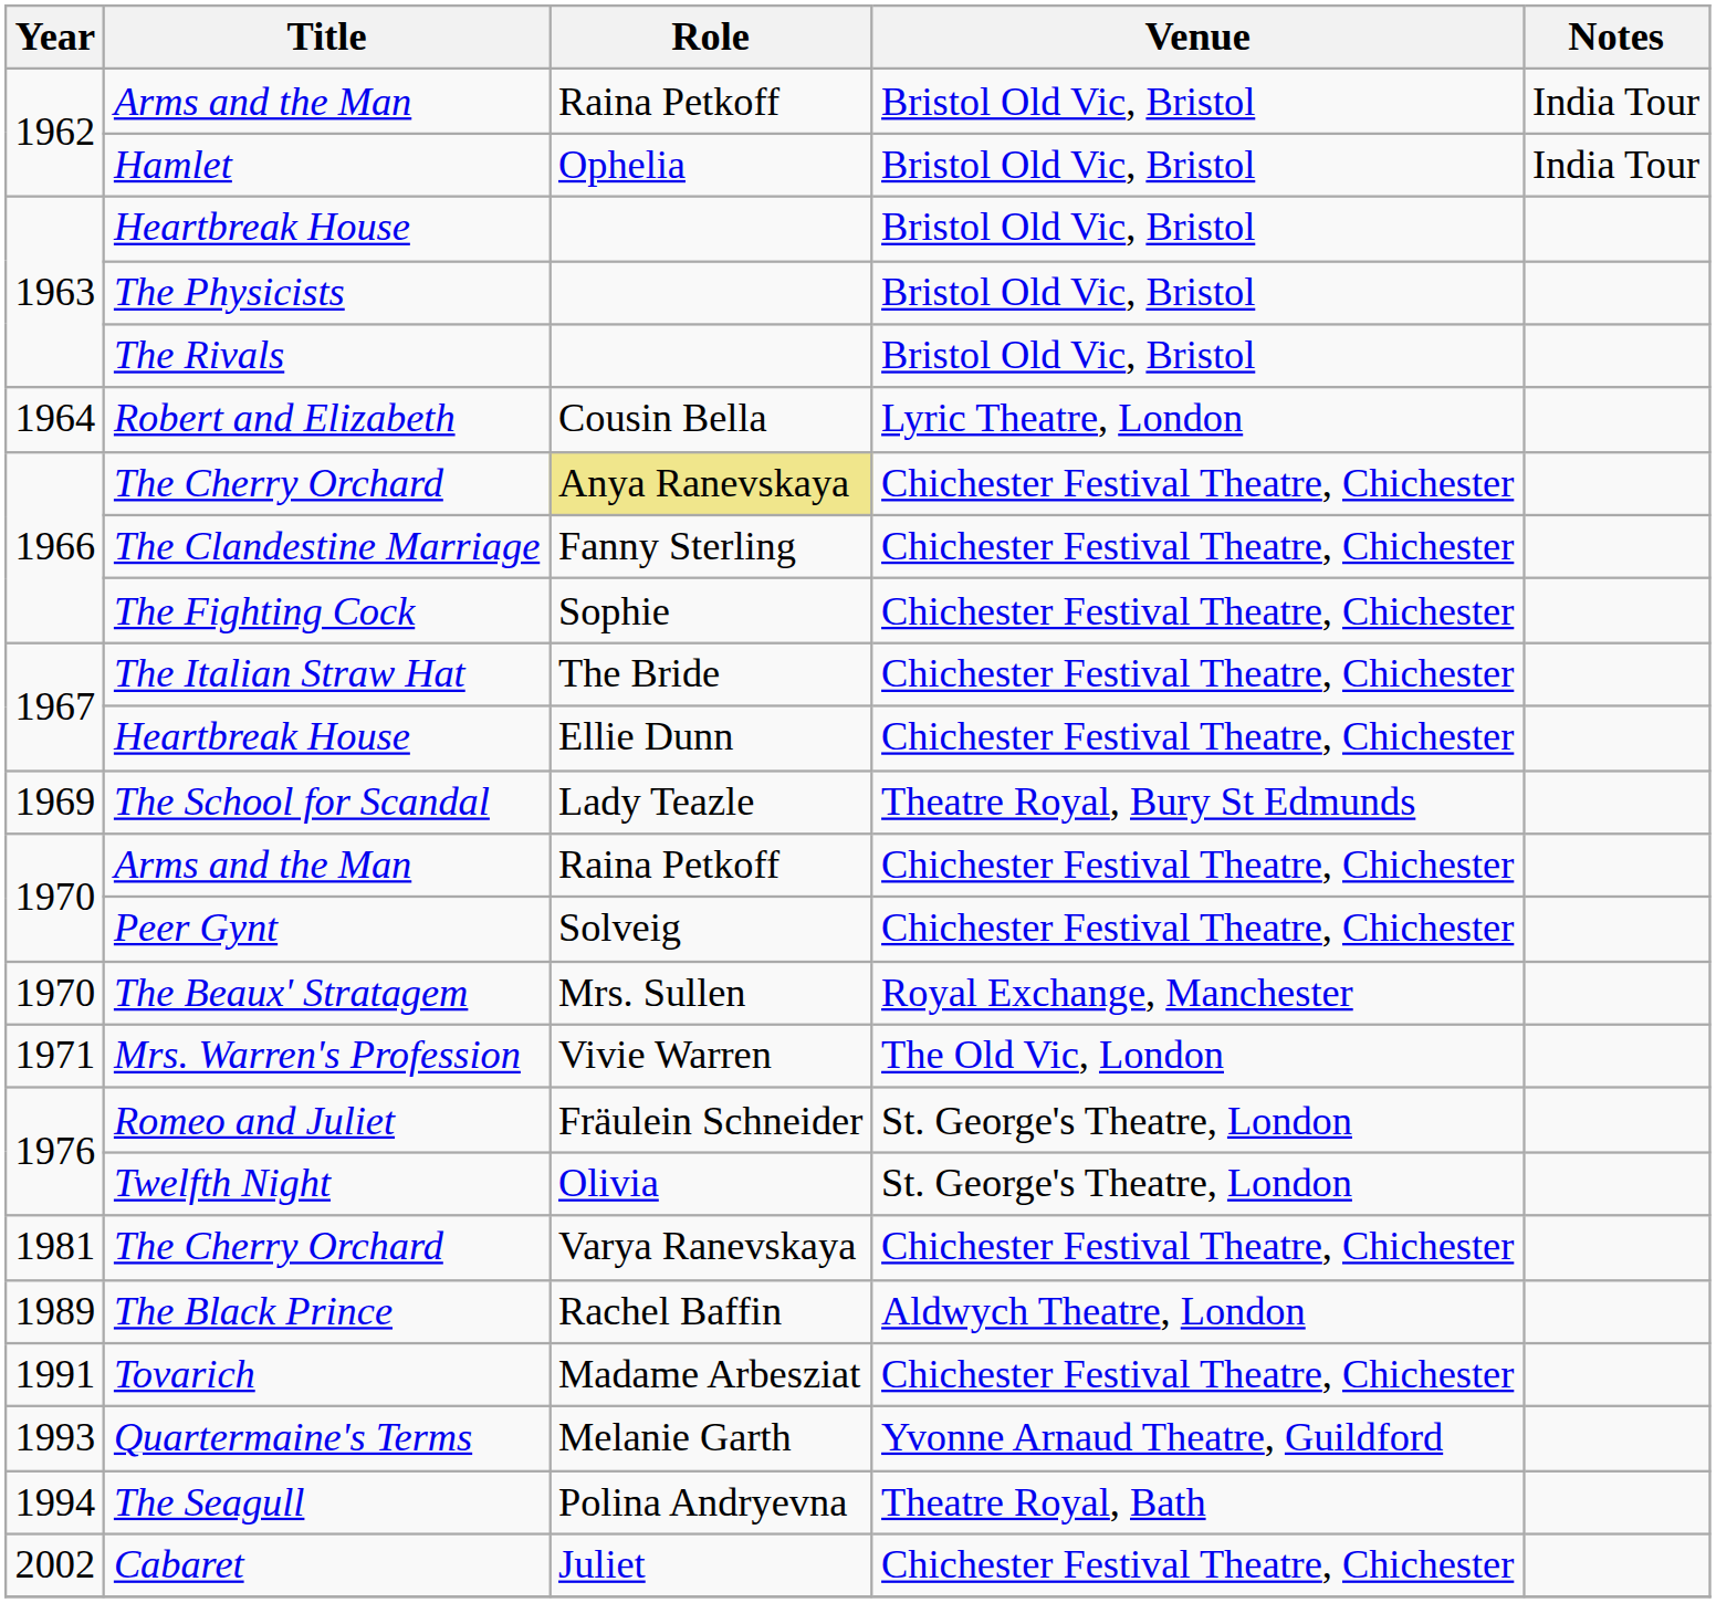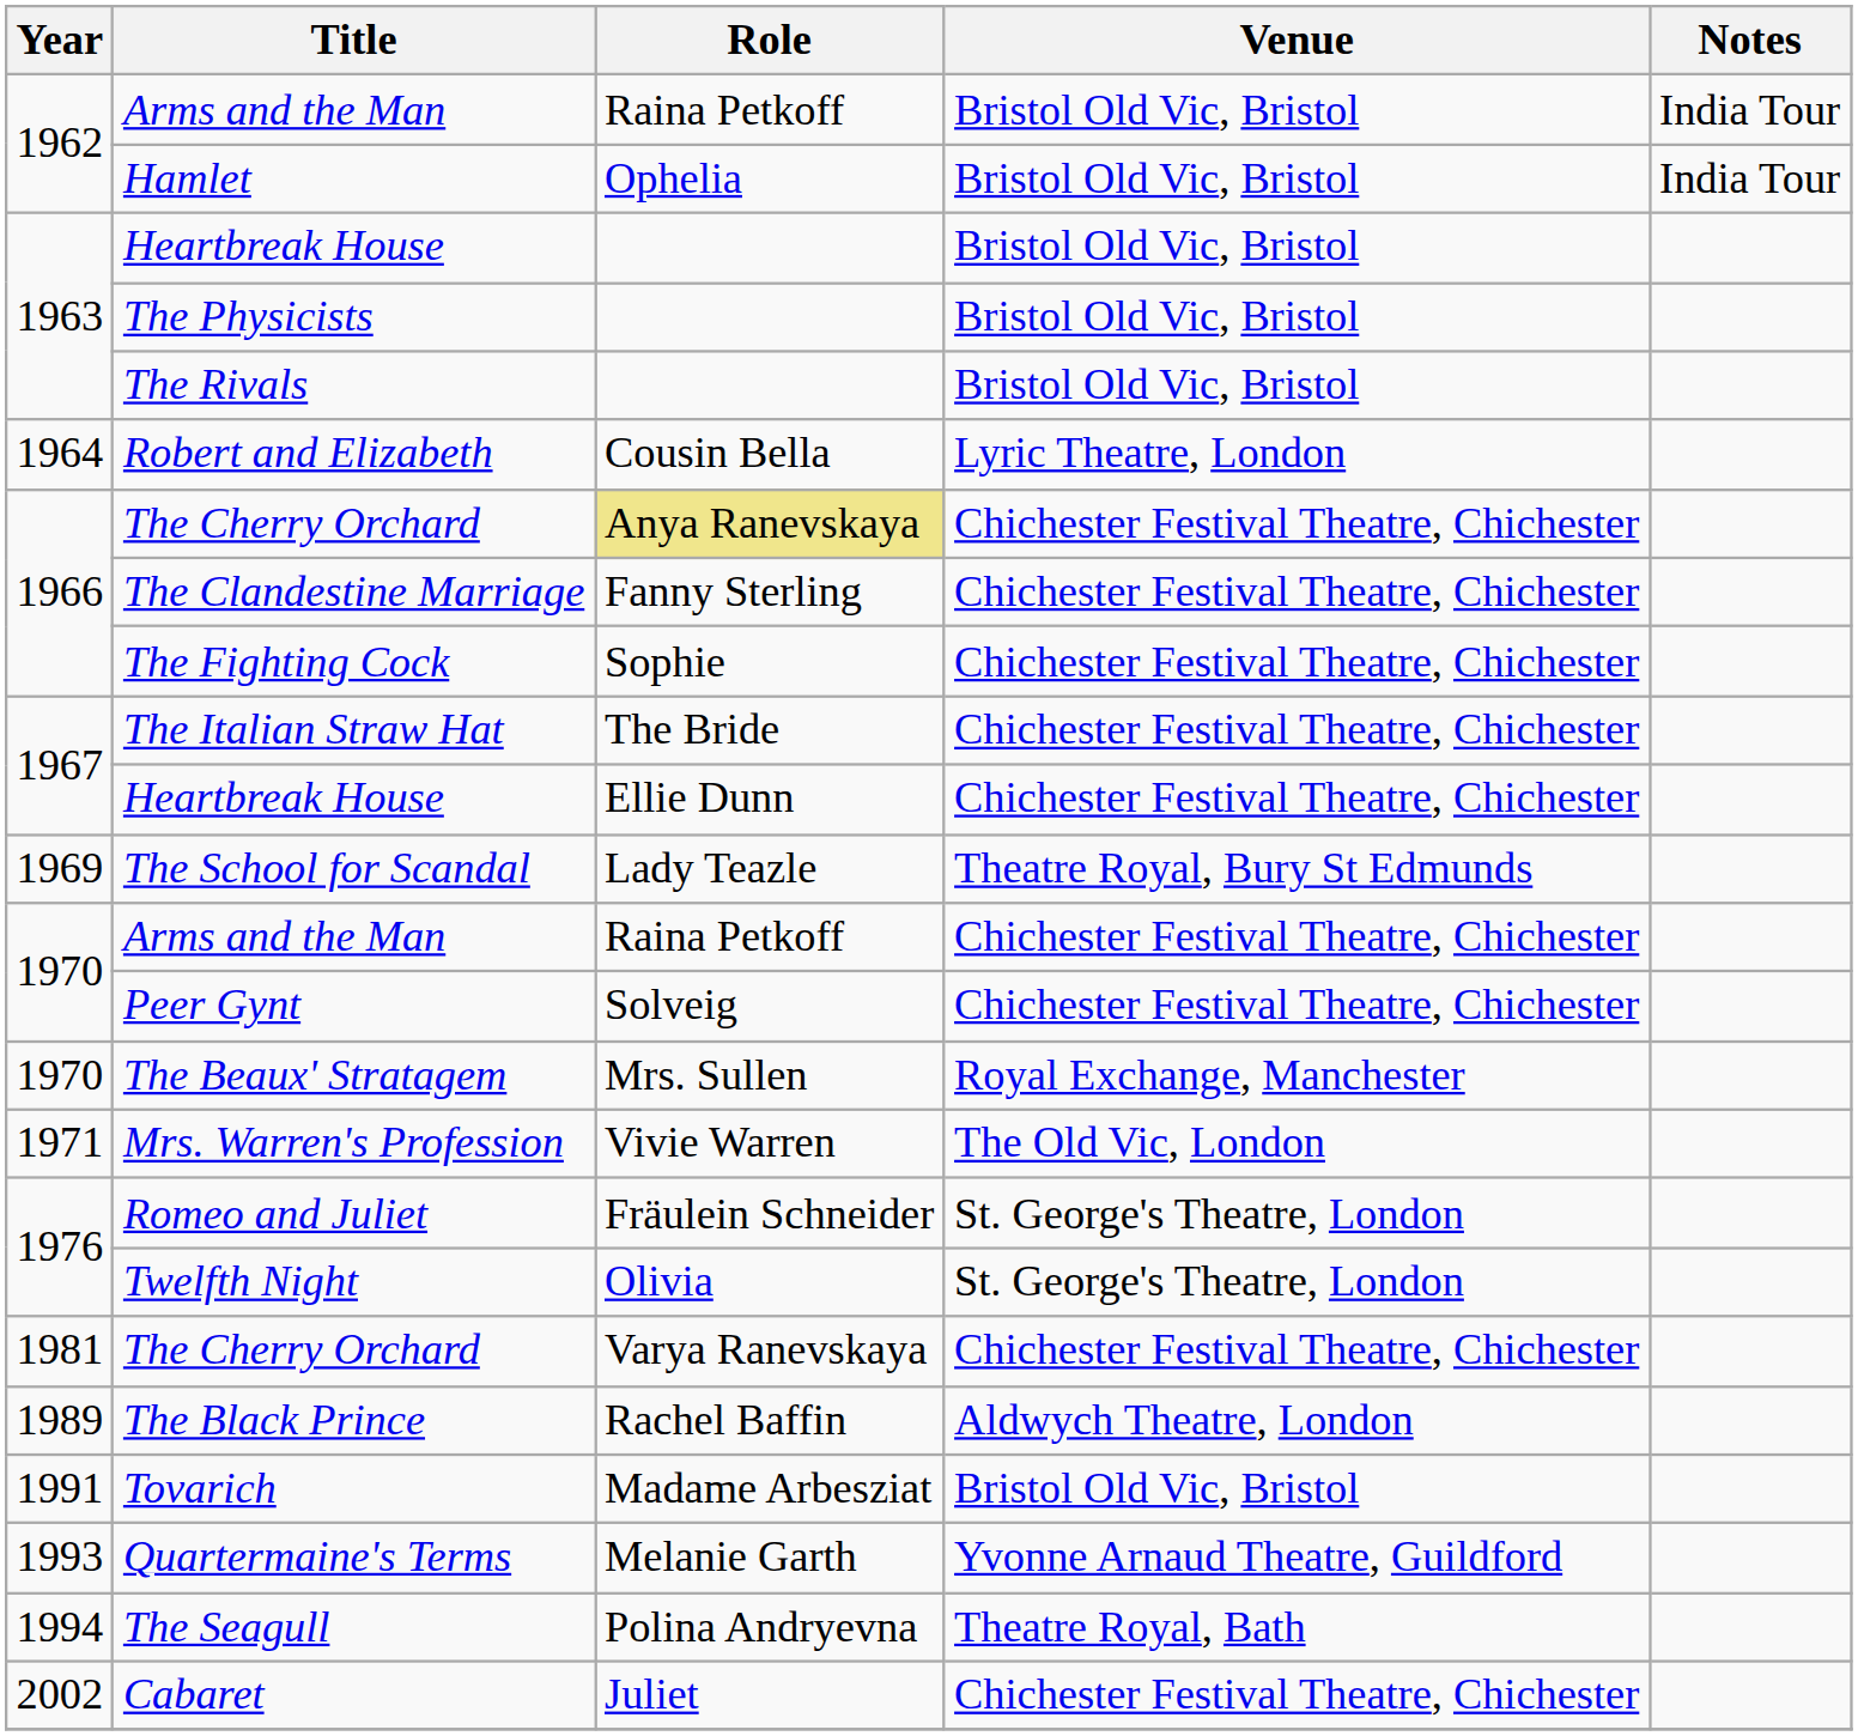Tovarich | Venue: Chichester Festival Theatre, Chichester -> Bristol Old Vic, Bristol
